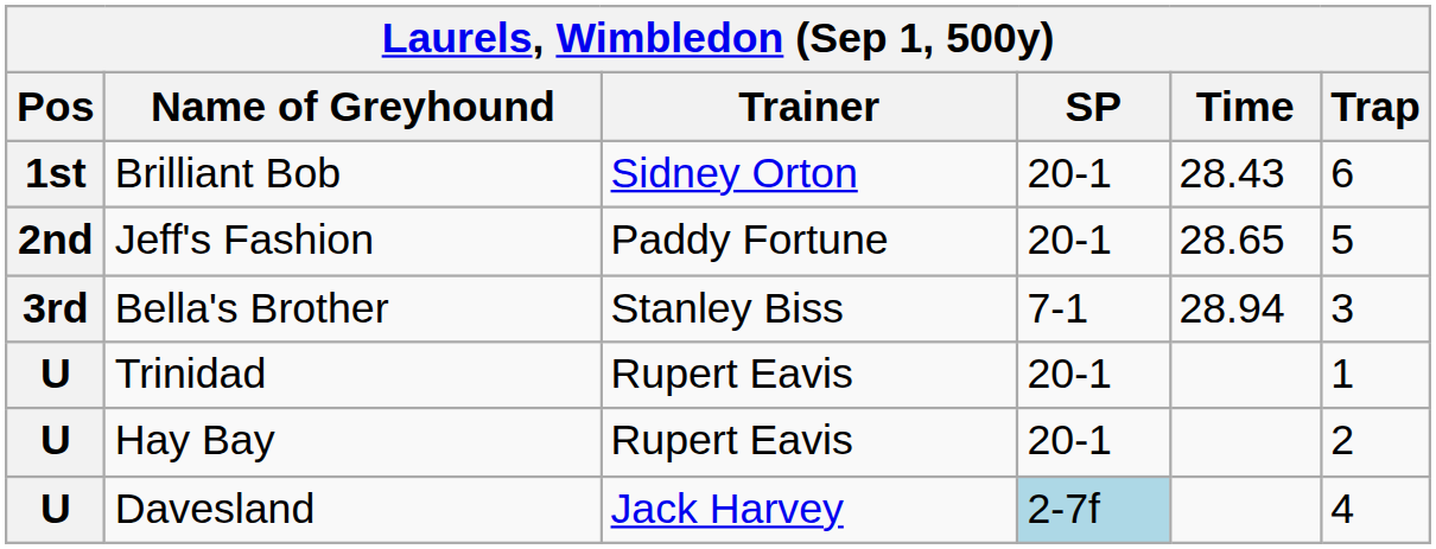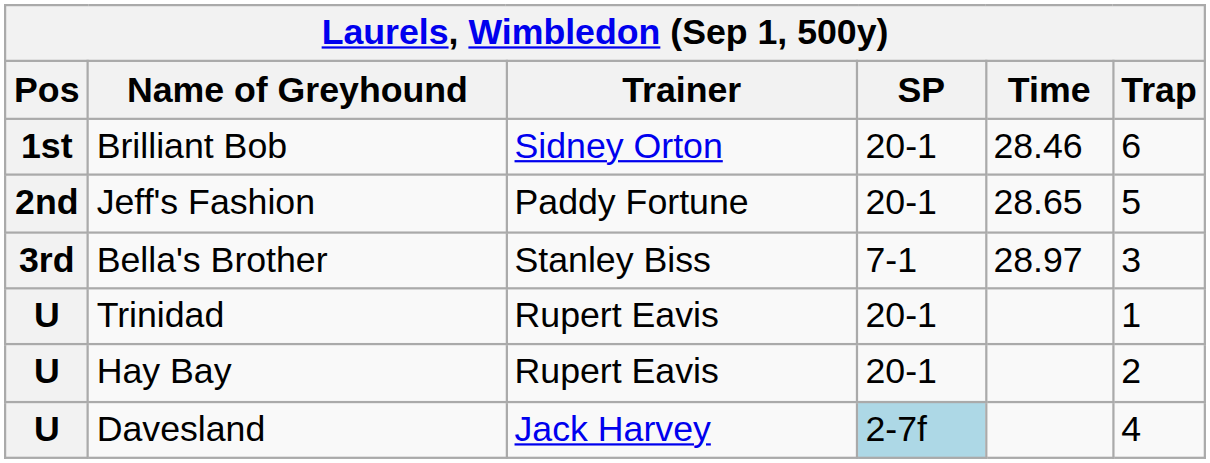Brilliant Bob | Time: 28.43 -> 28.46
Bella's Brother | Time: 28.94 -> 28.97
